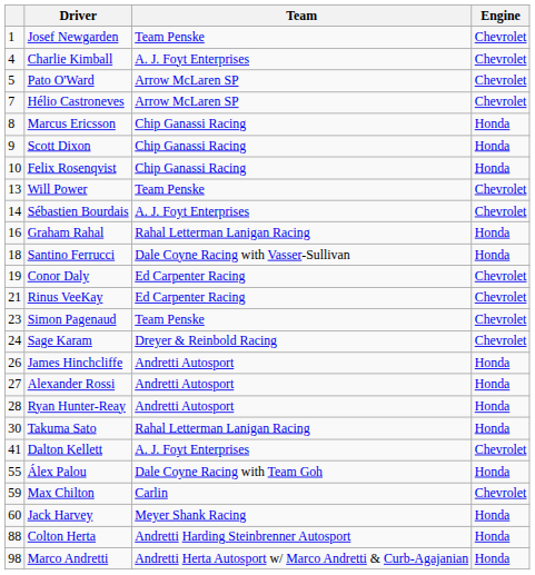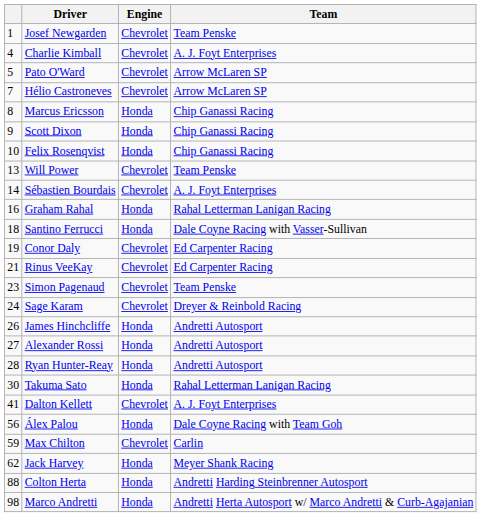columns swapped: Team <-> Engine
Álex Palou | column 1: 55 -> 56
Jack Harvey | column 1: 60 -> 62
